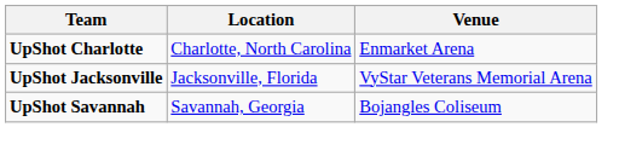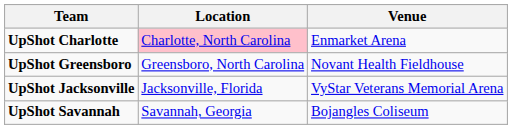UpShot Charlotte | Location: no background -> pink background
+ row: UpShot Greensboro | Greensboro, North Carolina | Novant Health Fieldhouse
